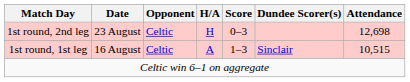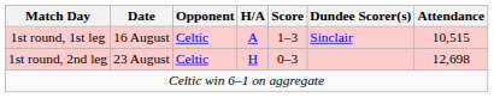rows swapped: 1st round, 1st leg <-> 1st round, 2nd leg
